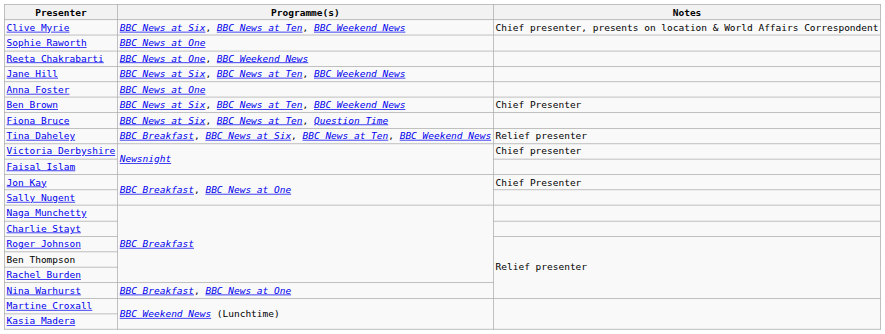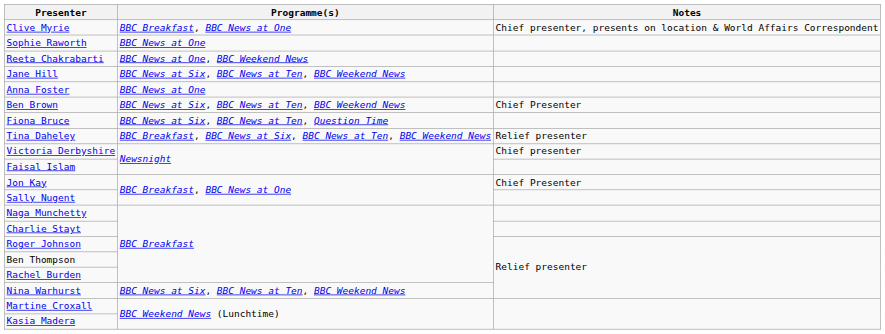Clive Myrie | Programme(s): BBC News at Six, BBC News at Ten, BBC Weekend News -> BBC Breakfast, BBC News at One
Nina Warhurst | Programme(s): BBC Breakfast, BBC News at One -> BBC News at Six, BBC News at Ten, BBC Weekend News
